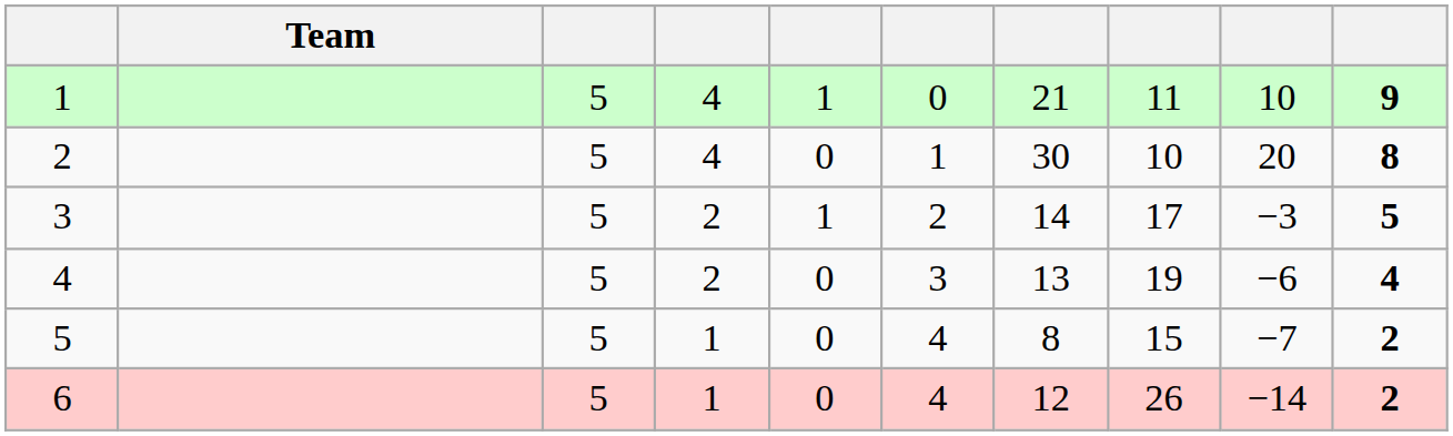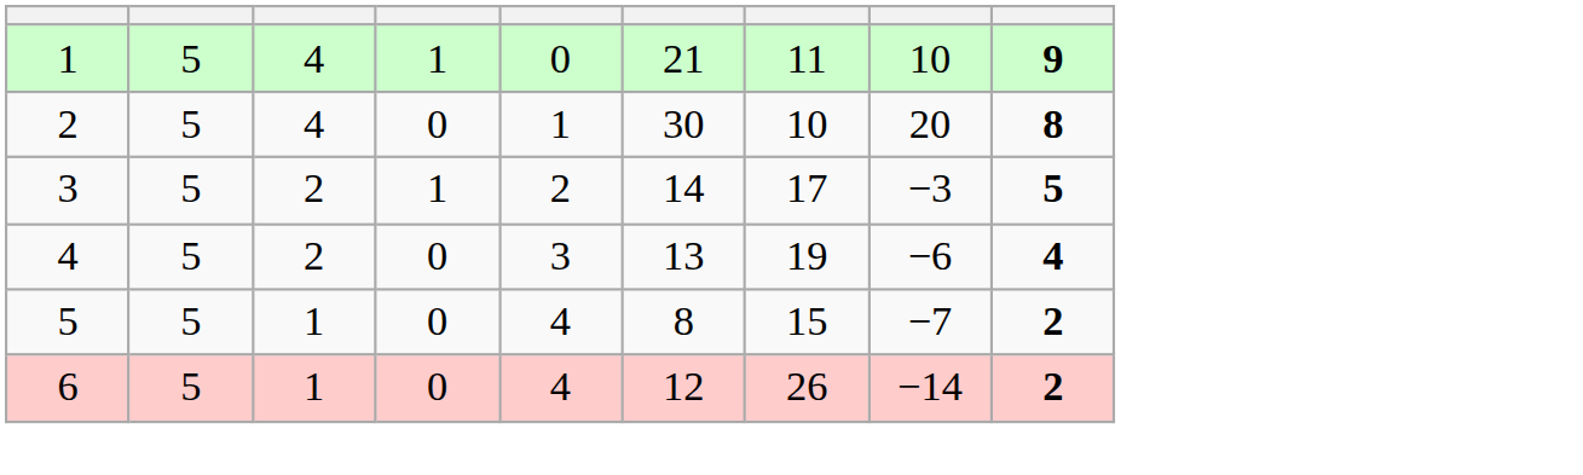- column: Team
